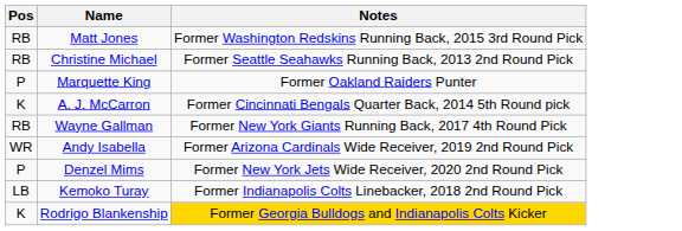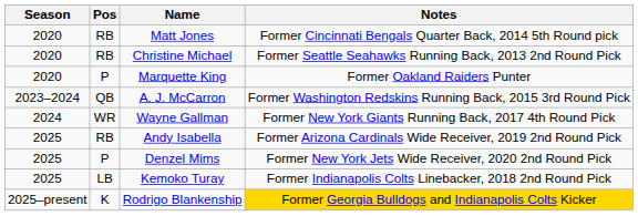+ column: Season | 2020 | 2020 | 2020 | 2023–2024 | 2024 | 2025 | 2025 | 2025 | 2025–present
Matt Jones | Notes: Former Washington Redskins Running Back, 2015 3rd Round Pick -> Former Cincinnati Bengals Quarter Back, 2014 5th Round pick
A. J. McCarron | Pos: K -> QB
A. J. McCarron | Notes: Former Cincinnati Bengals Quarter Back, 2014 5th Round pick -> Former Washington Redskins Running Back, 2015 3rd Round Pick
Wayne Gallman | Pos: RB -> WR
Andy Isabella | Pos: WR -> RB
